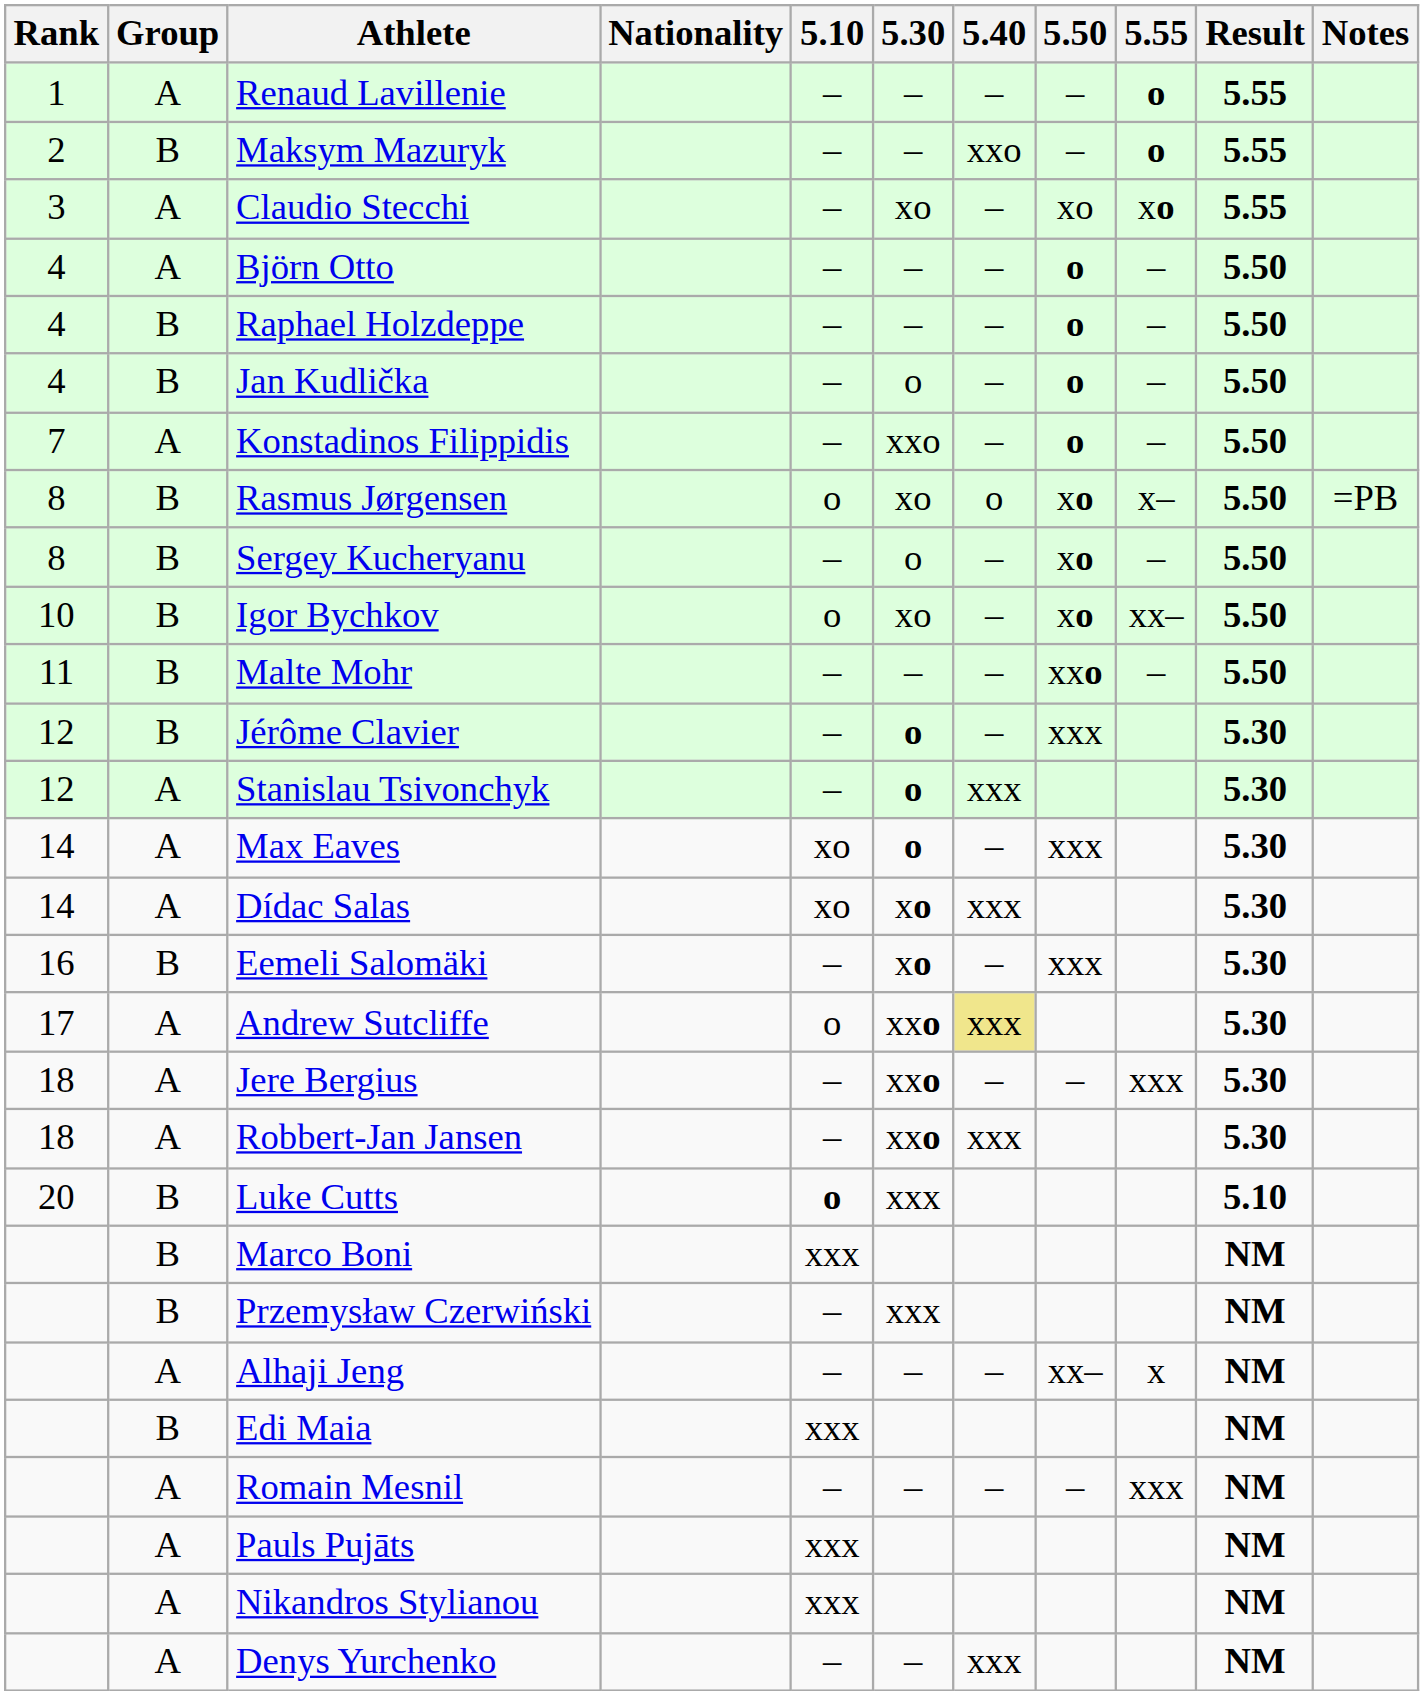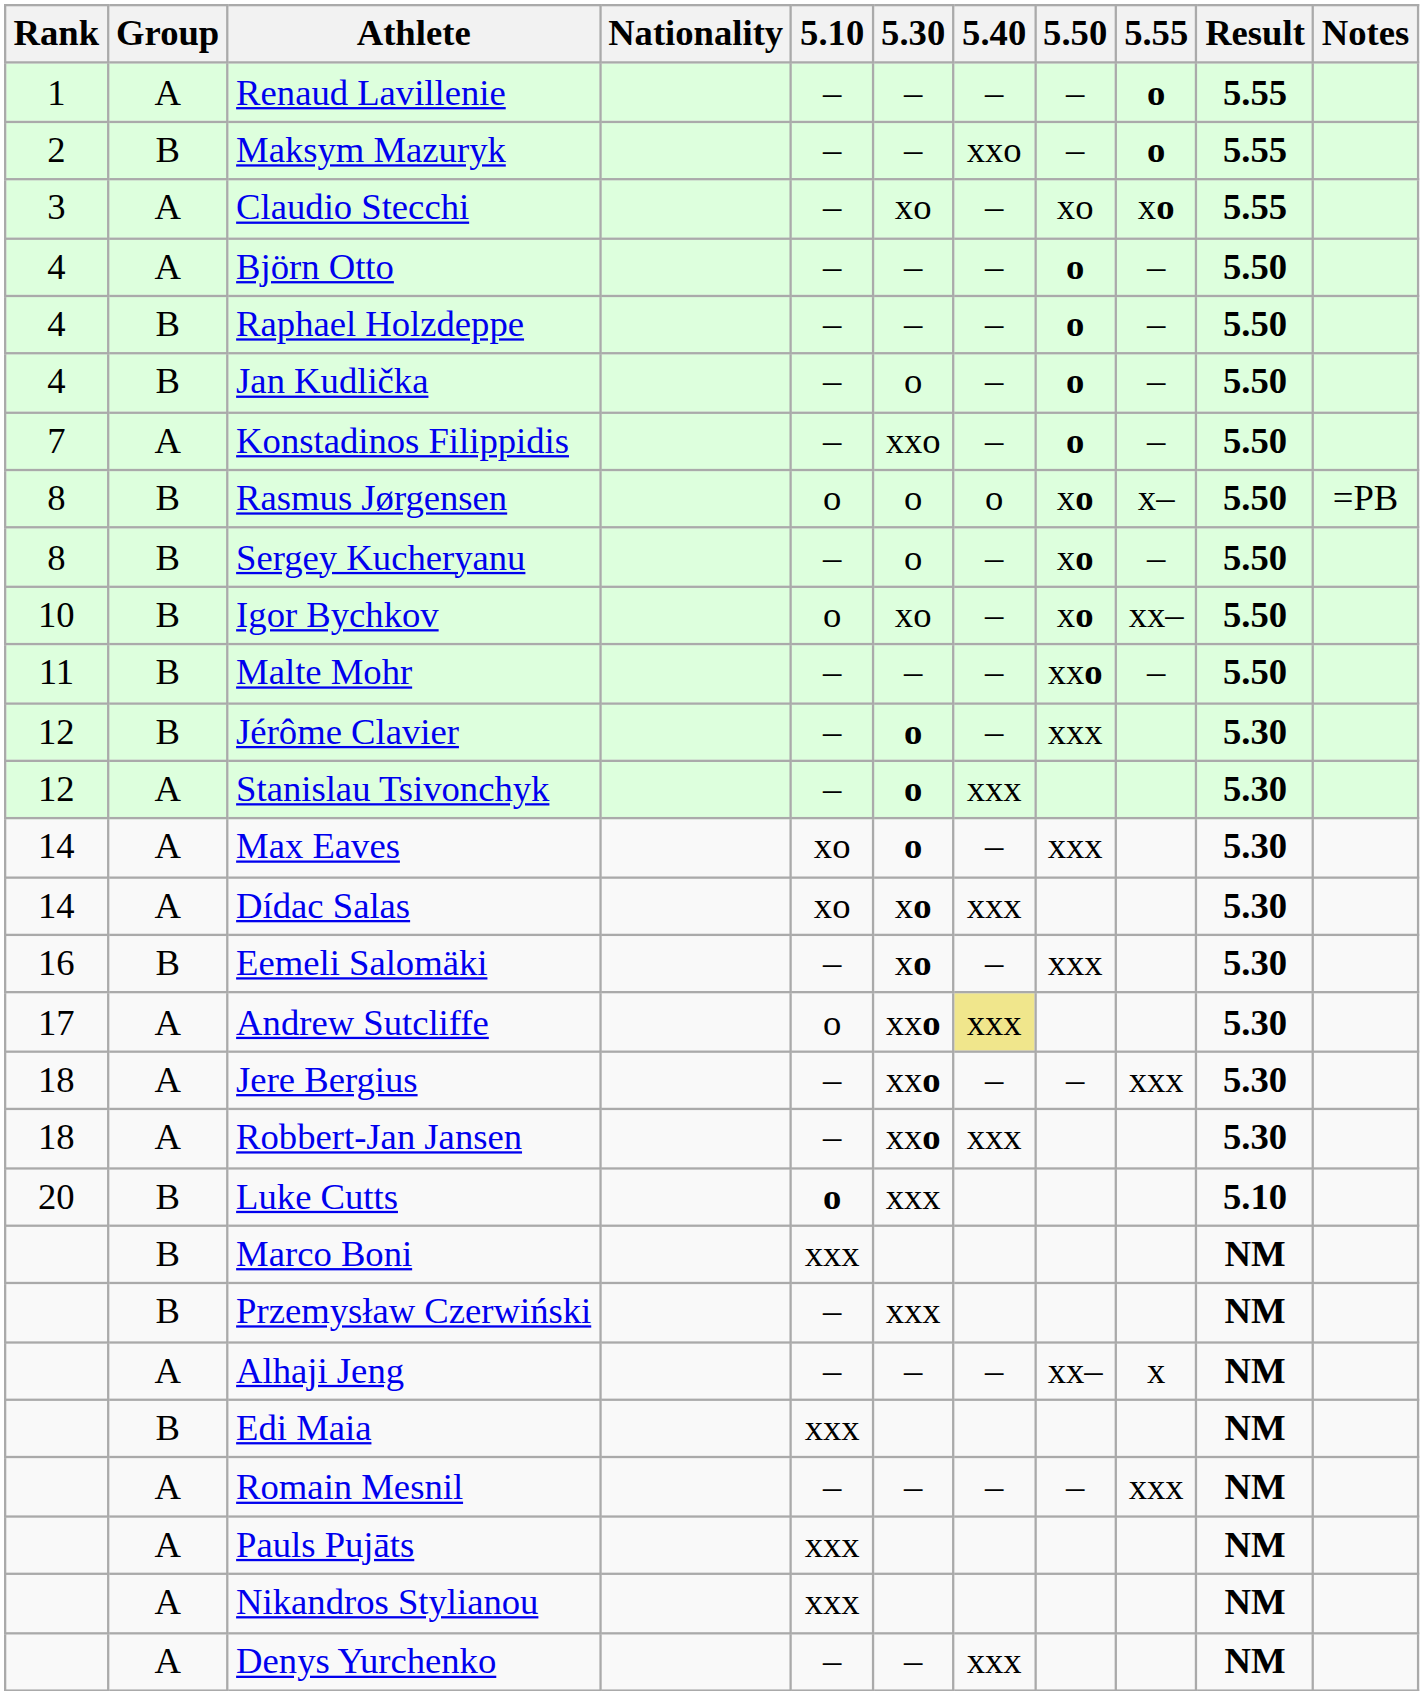Rasmus Jørgensen | 5.30: xo -> o
